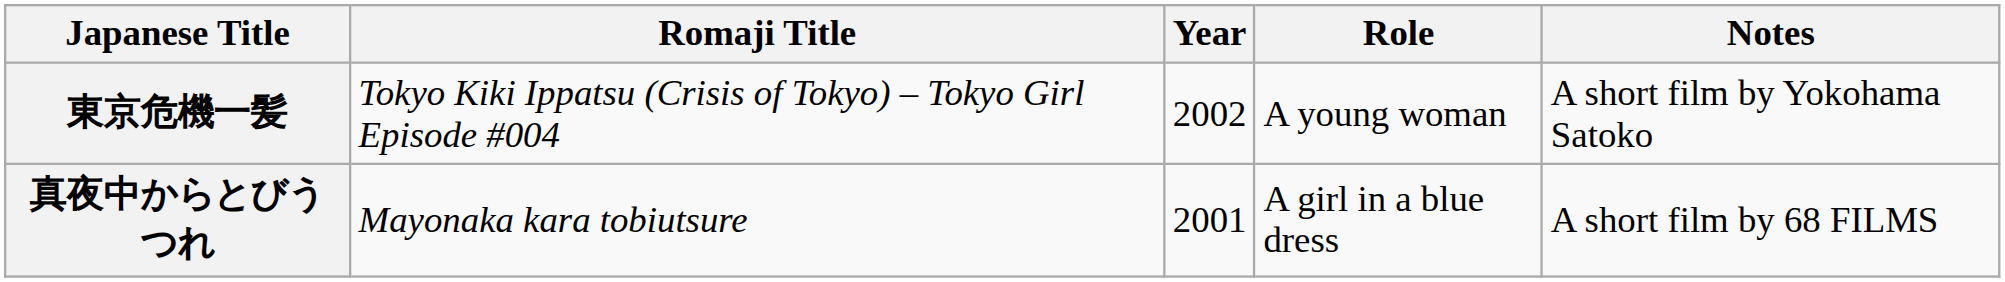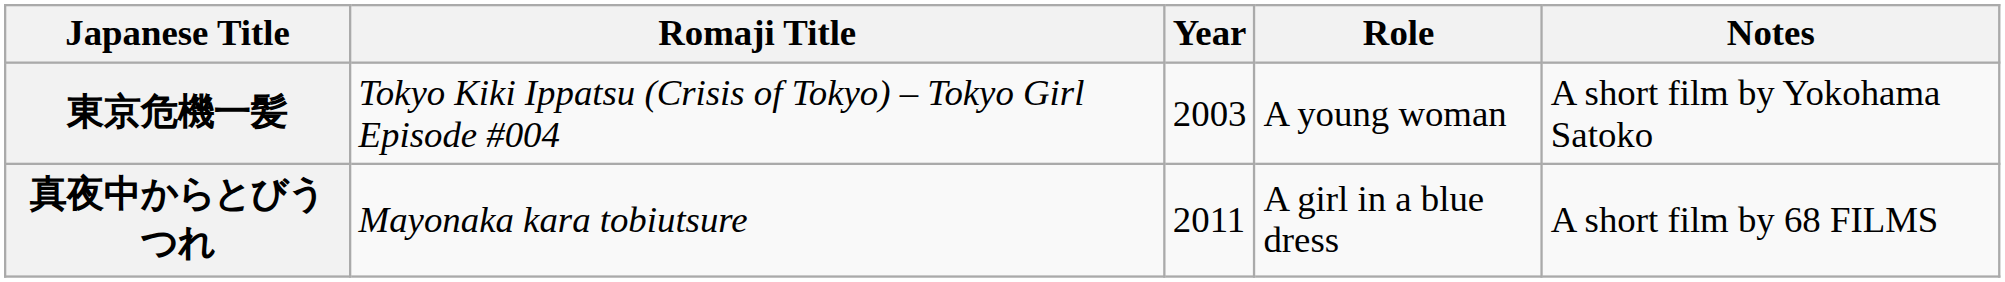東京危機一髪 | Year: 2002 -> 2003
真夜中からとびうつれ | Year: 2001 -> 2011
